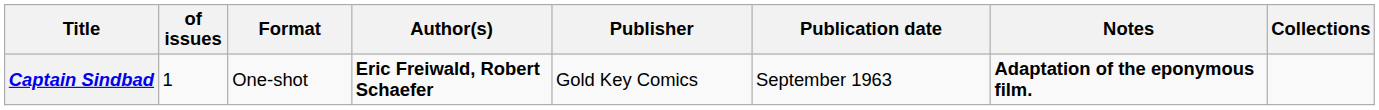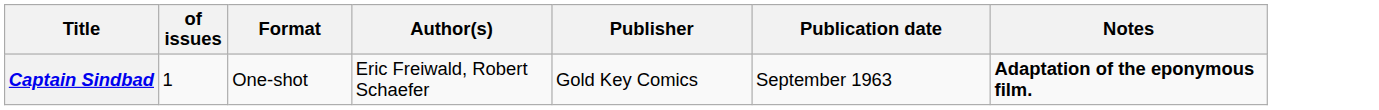- column: Collections
Captain Sindbad | Author(s): bold -> normal
